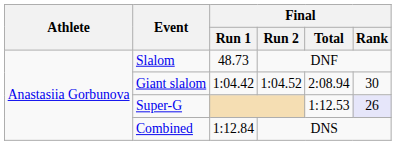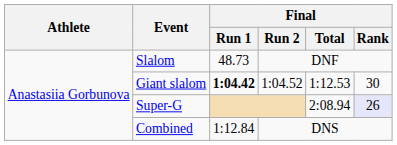Giant slalom | Final / Run 1: normal -> bold
Giant slalom | Final / Total: 2:08.94 -> 1:12.53
Super-G | Final / Total: 1:12.53 -> 2:08.94
